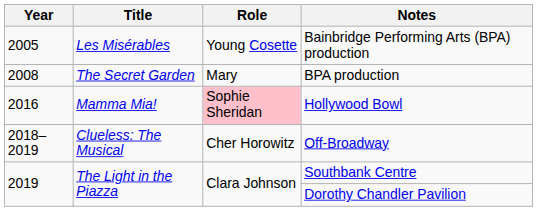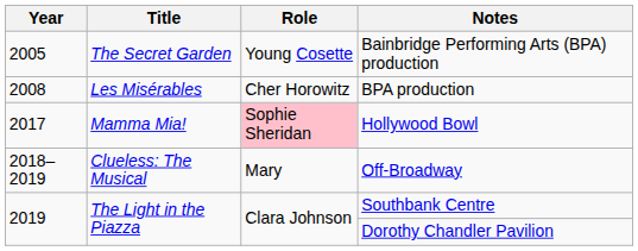Bainbridge Performing Arts (BPA) production | Title: Les Misérables -> The Secret Garden
BPA production | Title: The Secret Garden -> Les Misérables
BPA production | Role: Mary -> Cher Horowitz
Hollywood Bowl | Year: 2016 -> 2017
Off-Broadway | Role: Cher Horowitz -> Mary
